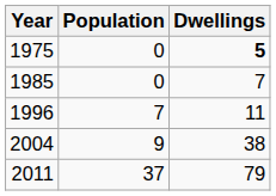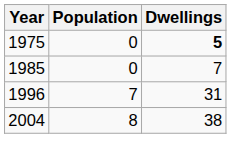1996 | Dwellings: 11 -> 31
2004 | Population: 9 -> 8
- row: 2011 | 37 | 79
